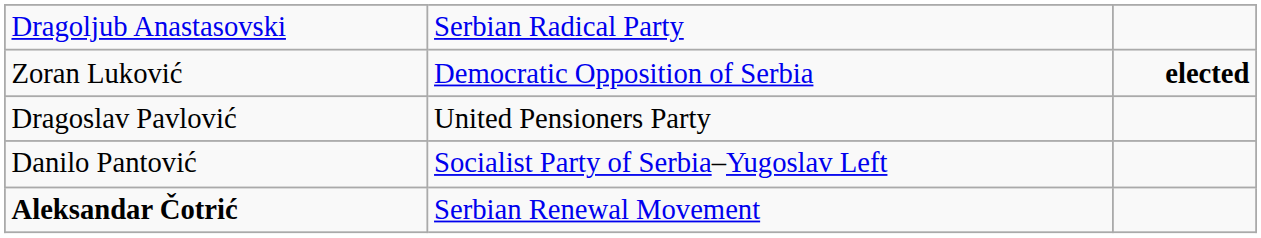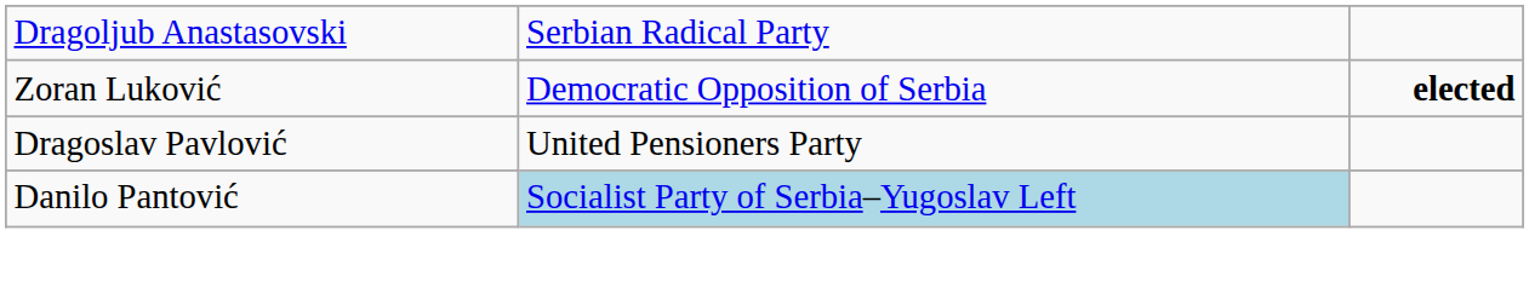Danilo Pantović | column 2: no background -> lightblue background
- row: Aleksandar Čotrić | Serbian Renewal Movement
